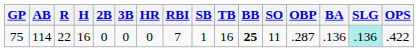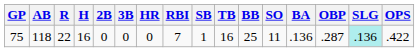columns swapped: BA <-> OBP
75 | AB: 114 -> 118
75 | BB: bold -> normal
